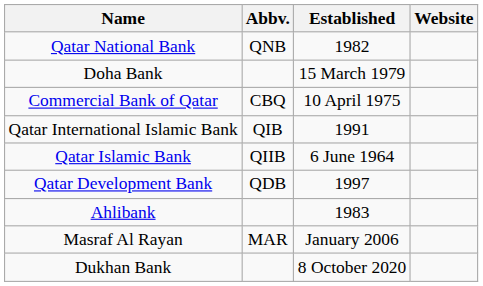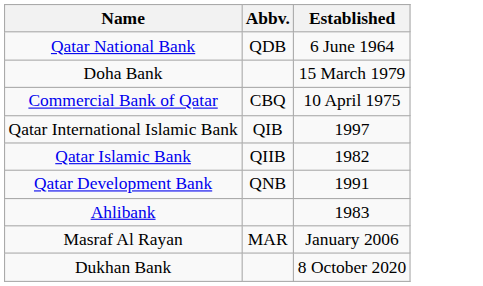- column: Website
Qatar National Bank | Abbv.: QNB -> QDB
Qatar National Bank | Established: 1982 -> 6 June 1964
Qatar International Islamic Bank | Established: 1991 -> 1997
Qatar Islamic Bank | Established: 6 June 1964 -> 1982
Qatar Development Bank | Abbv.: QDB -> QNB
Qatar Development Bank | Established: 1997 -> 1991
